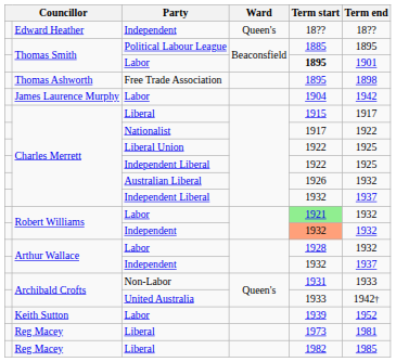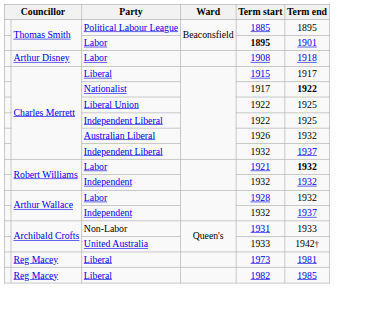- row: Edward Heather | Independent | Queen's | 18?? | 18??
- row: Thomas Ashworth | Free Trade Association | 1895 | 1898
- row: James Laurence Murphy | Labor | 1904 | 1942
+ row: Arthur Disney | Labor | 1908 | 1918
Charles Merrett / Nationalist | Term end: normal -> bold
Robert Williams / Labor | Term start: lightgreen background -> no background
Robert Williams / Labor | Term end: normal -> bold
Robert Williams / Independent | Term start: lightsalmon background -> no background
- row: Keith Sutton | Labor | 1939 | 1952
